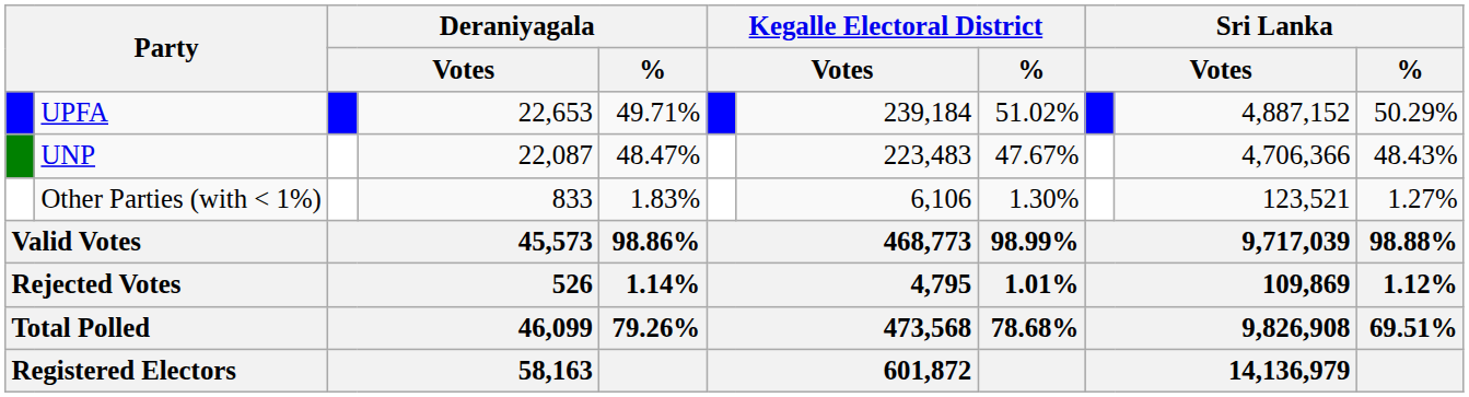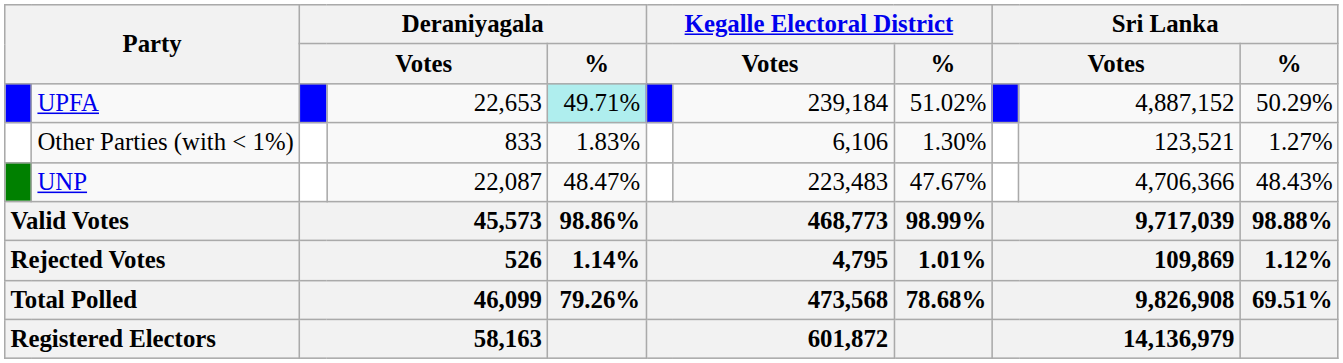UPFA | Deraniyagala / %: no background -> paleturquoise background
rows swapped: UNP <-> Other Parties (with < 1%)
